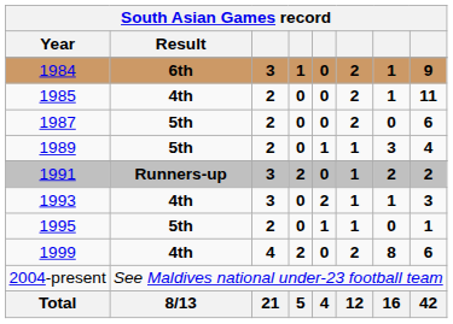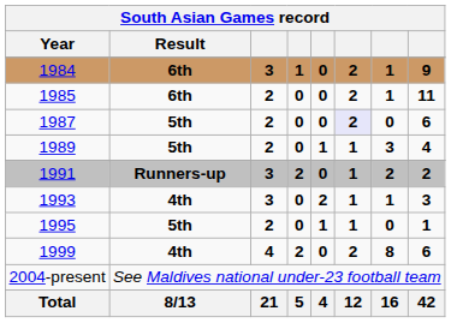1985 | Result: 4th -> 6th
1987 | column 6: no background -> lavender background
